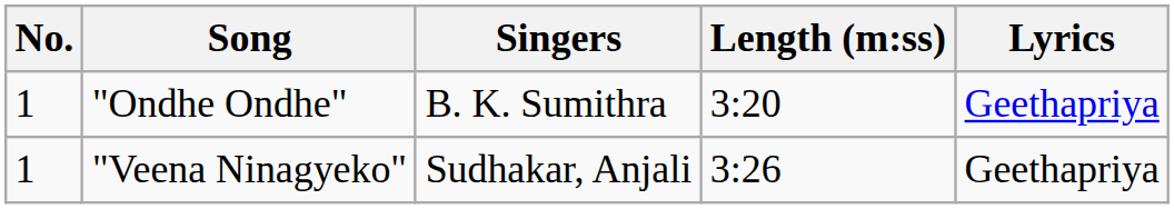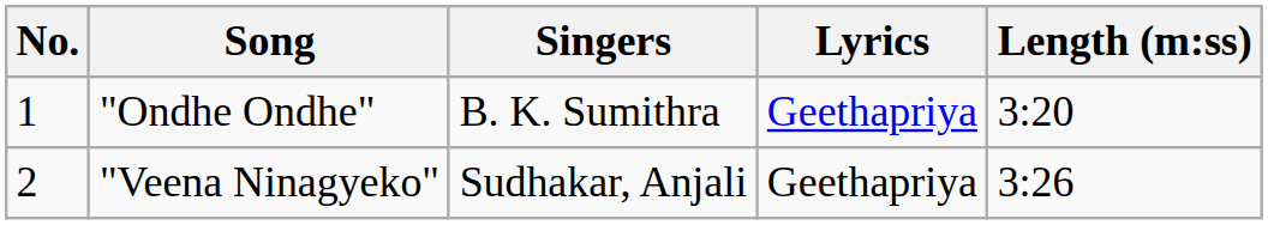columns swapped: Lyrics <-> Length (m:ss)
"Veena Ninagyeko" | No.: 1 -> 2
